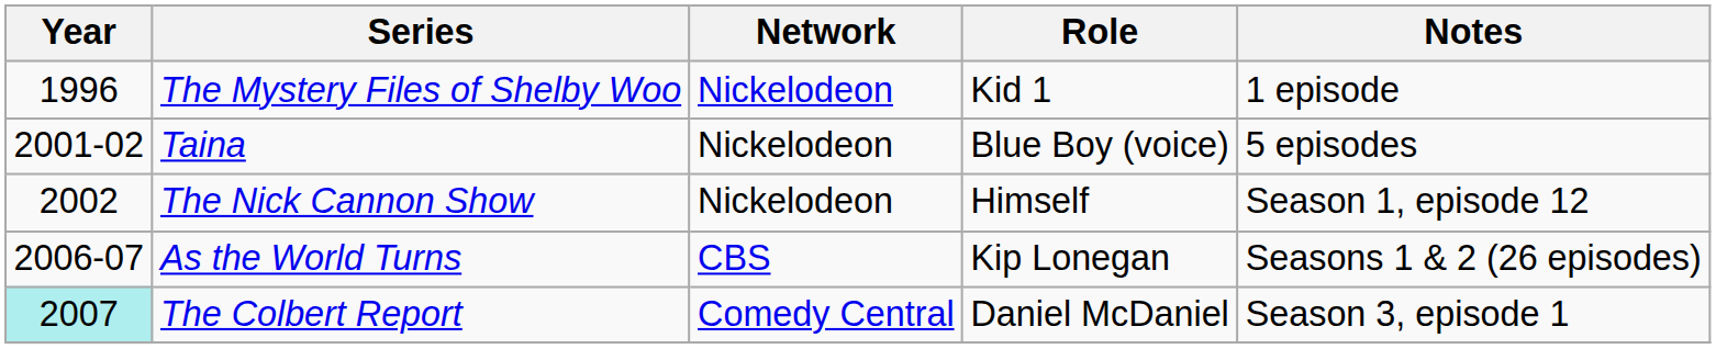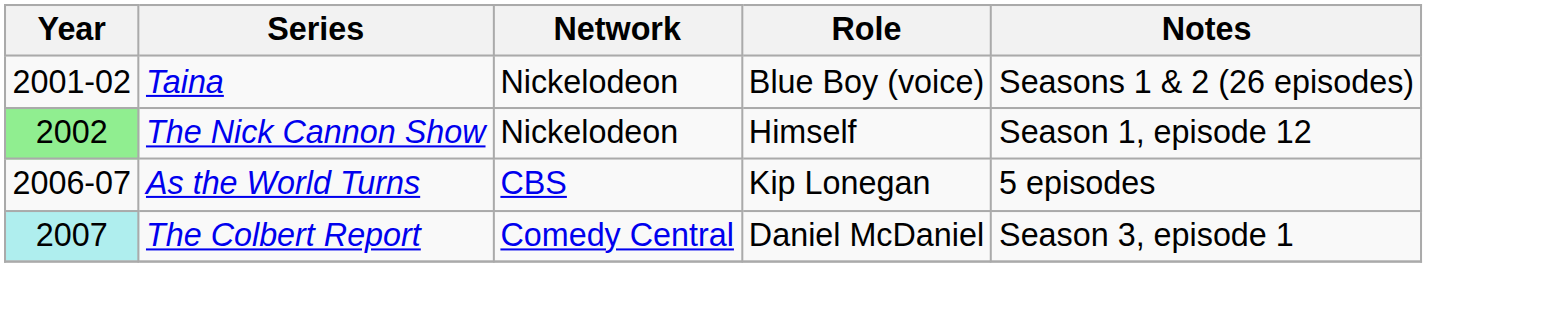- row: 1996 | The Mystery Files of Shelby Woo | Nickelodeon | Kid 1 | 1 episode
Taina | Notes: 5 episodes -> Seasons 1 & 2 (26 episodes)
The Nick Cannon Show | Year: no background -> lightgreen background
As the World Turns | Notes: Seasons 1 & 2 (26 episodes) -> 5 episodes
